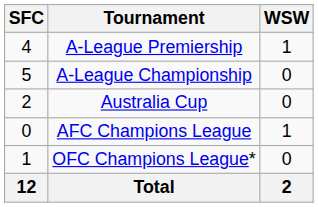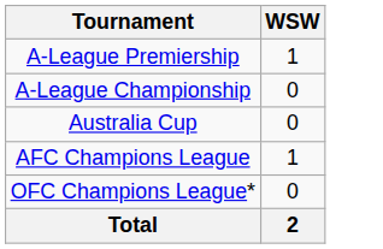- column: SFC | 4 | 5 | 2 | 0 | 1 | 12
